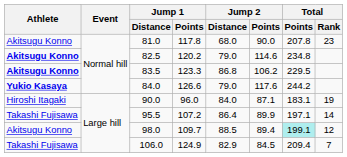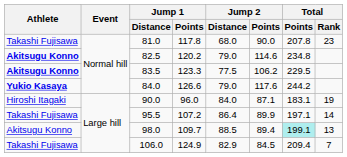81.0 | Athlete: Akitsugu Konno -> Takashi Fujisawa
83.5 | Jump 2 / Distance: 86.8 -> 77.5
98.0 | Total / Rank: 12 -> 13
